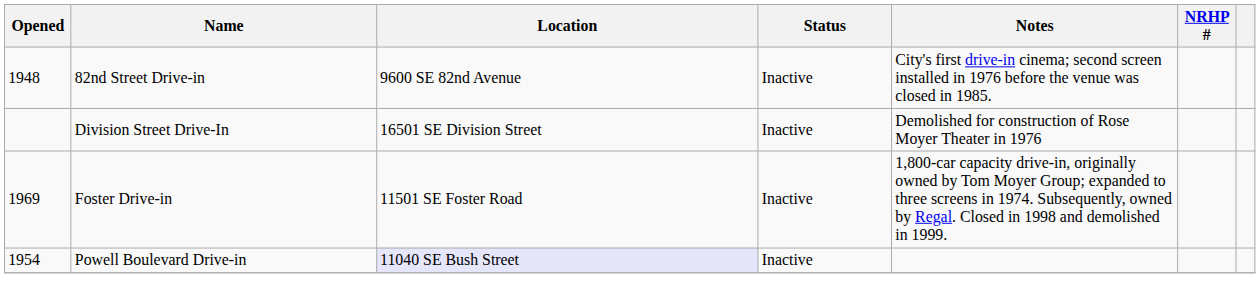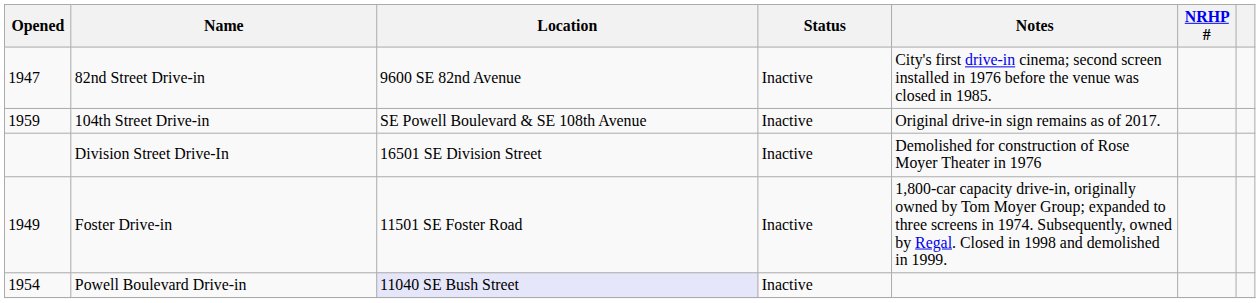82nd Street Drive-in | Opened: 1948 -> 1947
+ row: 1959 | 104th Street Drive-in | SE Powell Boulevard & SE 108th Avenue | Inactive | Original drive-in sign remains as of 2017.
Foster Drive-in | Opened: 1969 -> 1949
